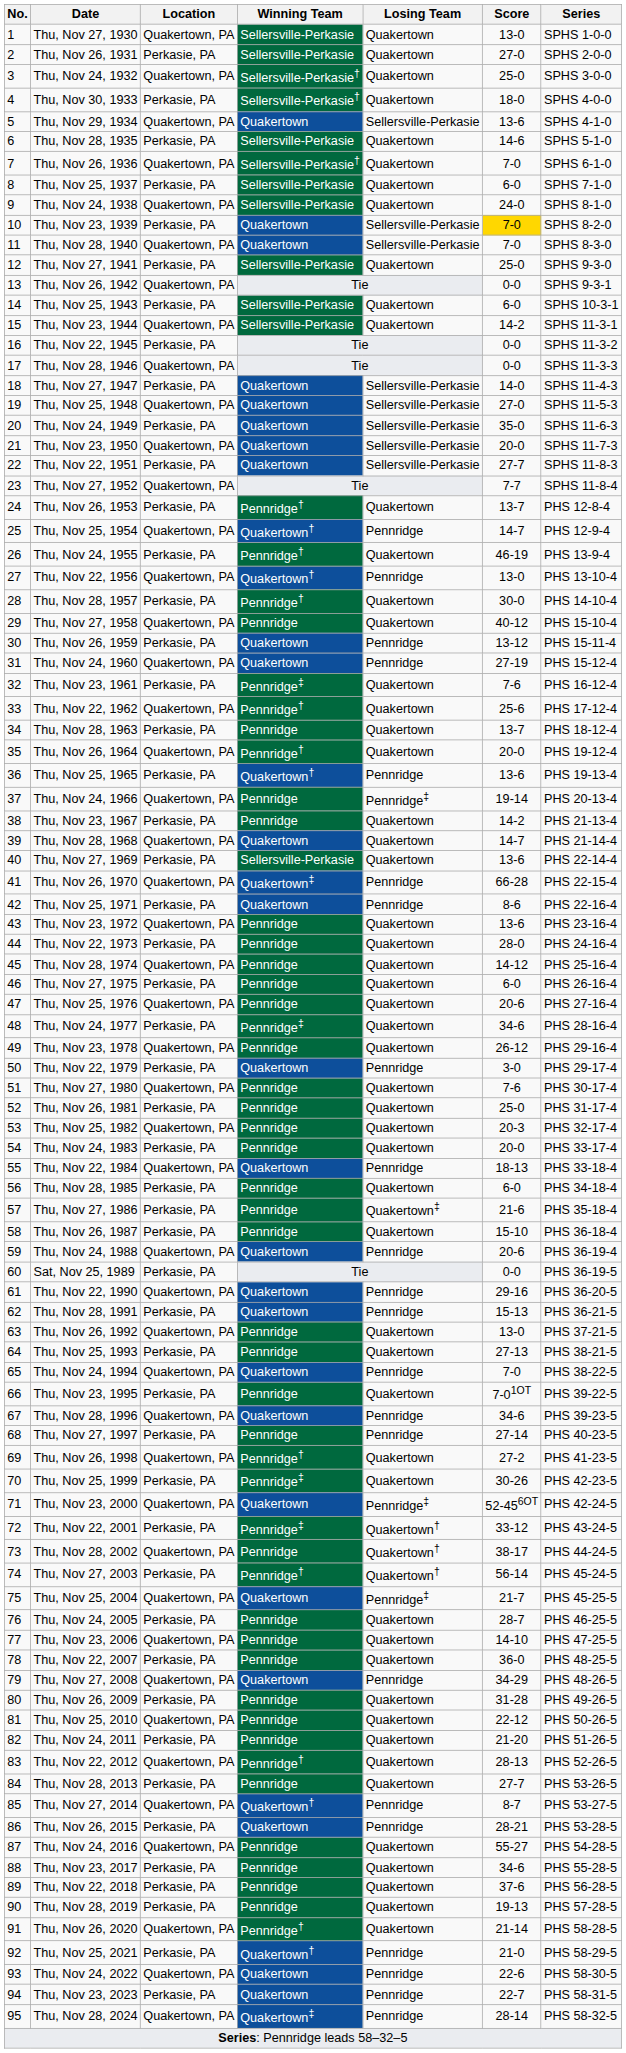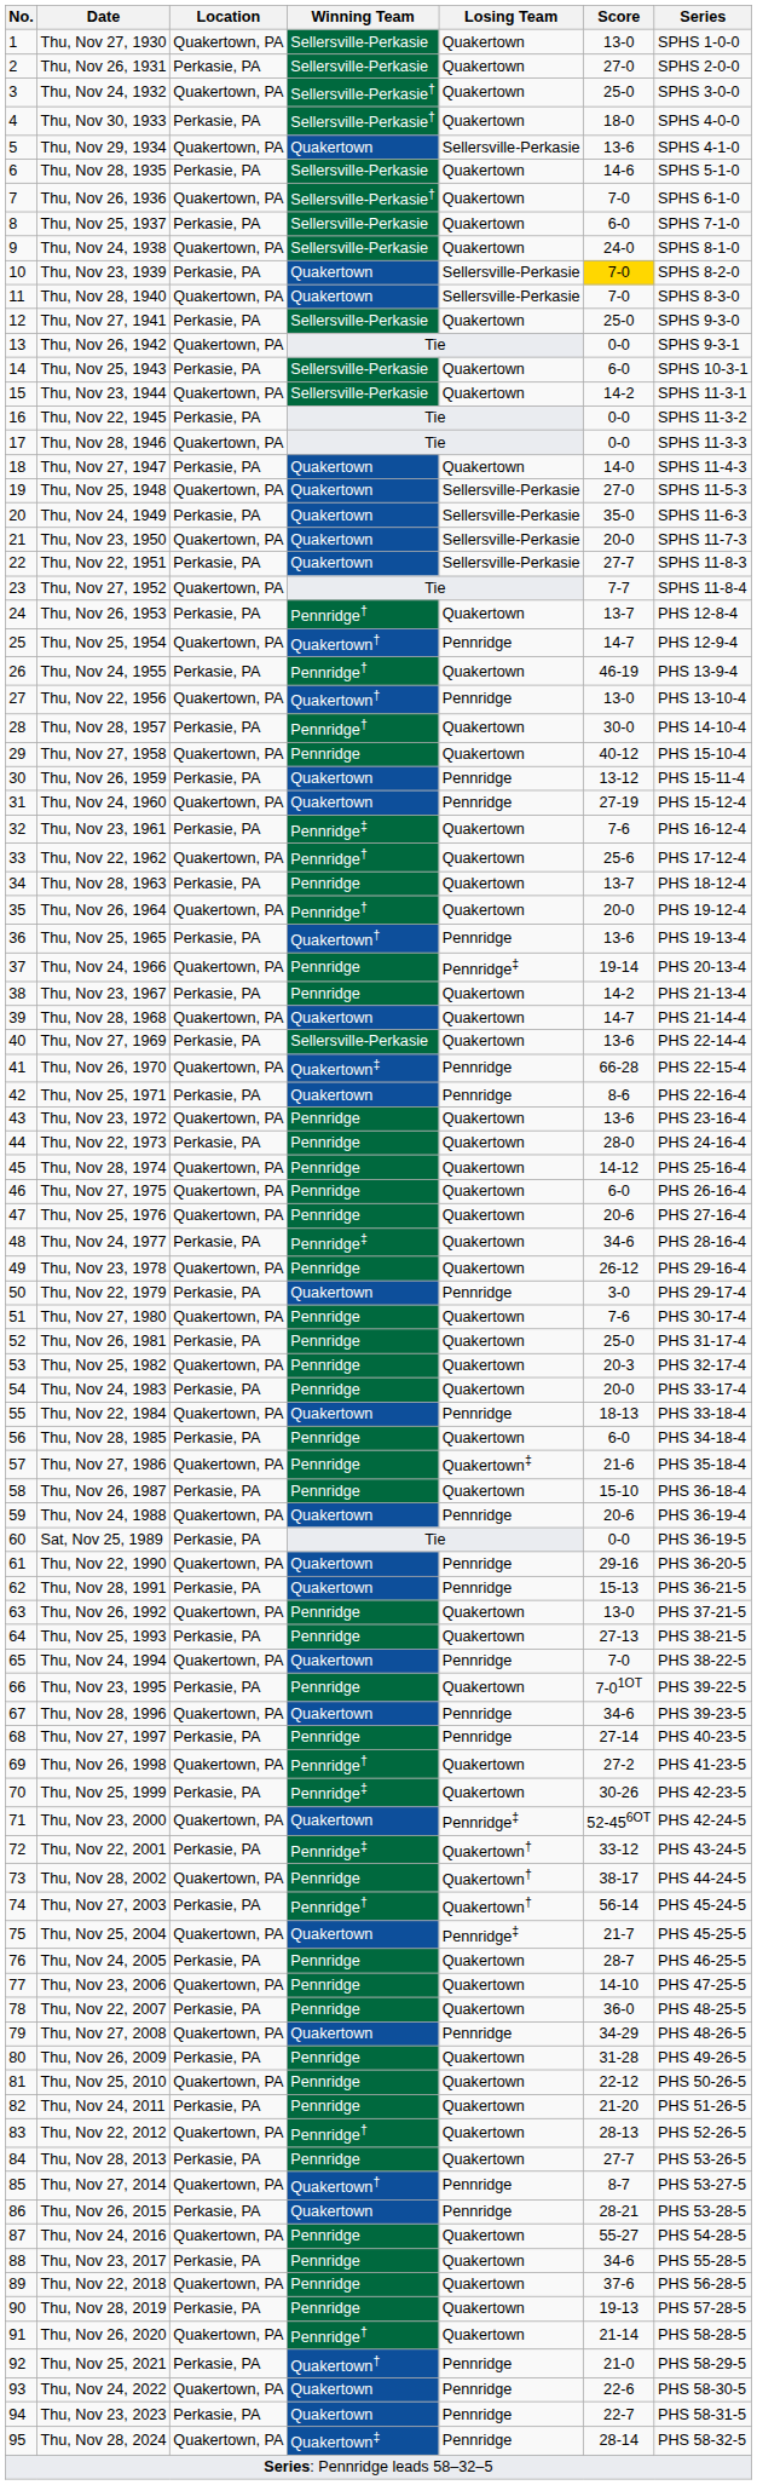Thu, Nov 27, 1947 | Losing Team: Sellersville-Perkasie -> Quakertown
Thu, Nov 27, 1975 | Location: Perkasie, PA -> Quakertown, PA
Thu, Nov 27, 1986 | Location: Perkasie, PA -> Quakertown, PA
Thu, Nov 22, 2018 | Location: Perkasie, PA -> Quakertown, PA
